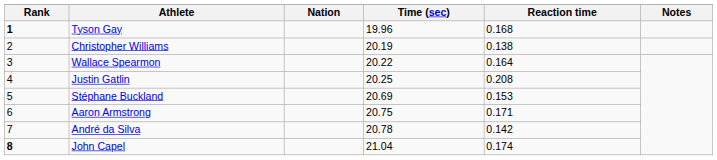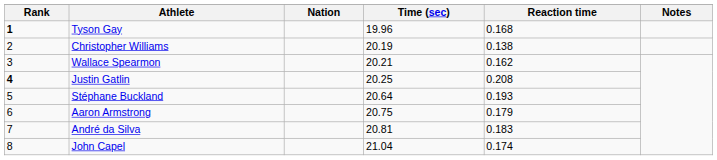Wallace Spearmon | Time (sec): 20.22 -> 20.21
Wallace Spearmon | Reaction time: 0.164 -> 0.162
Justin Gatlin | Rank: normal -> bold
Stéphane Buckland | Time (sec): 20.69 -> 20.64
Stéphane Buckland | Reaction time: 0.153 -> 0.193
Aaron Armstrong | Reaction time: 0.171 -> 0.179
André da Silva | Time (sec): 20.78 -> 20.81
André da Silva | Reaction time: 0.142 -> 0.183
John Capel | Rank: bold -> normal
